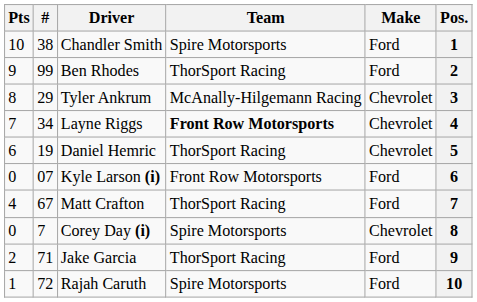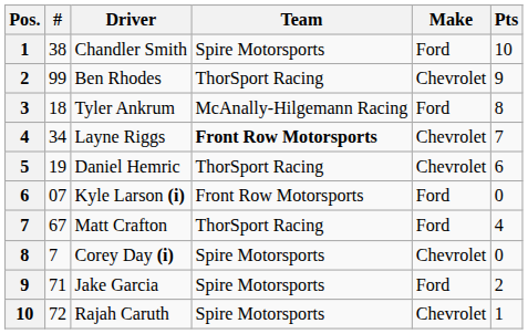columns swapped: Pos. <-> Pts
Ben Rhodes | Make: Ford -> Chevrolet
Tyler Ankrum | #: 29 -> 18
Tyler Ankrum | Make: Chevrolet -> Ford
Jake Garcia | Team: ThorSport Racing -> Spire Motorsports
Rajah Caruth | Make: Ford -> Chevrolet
